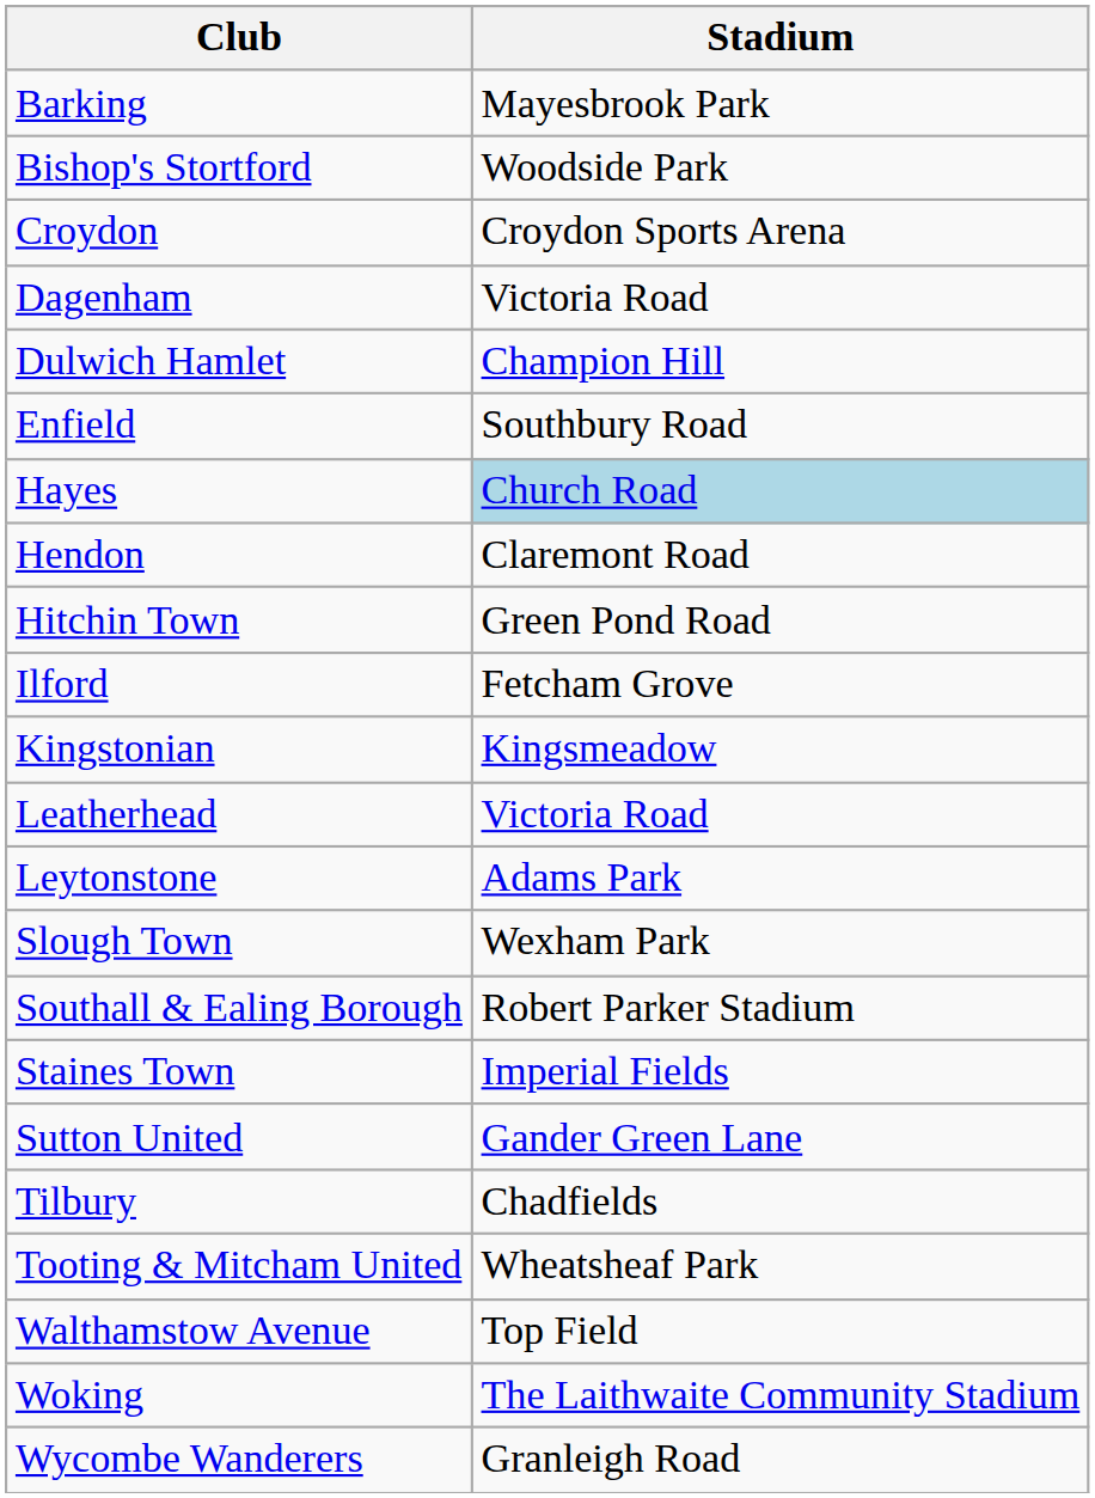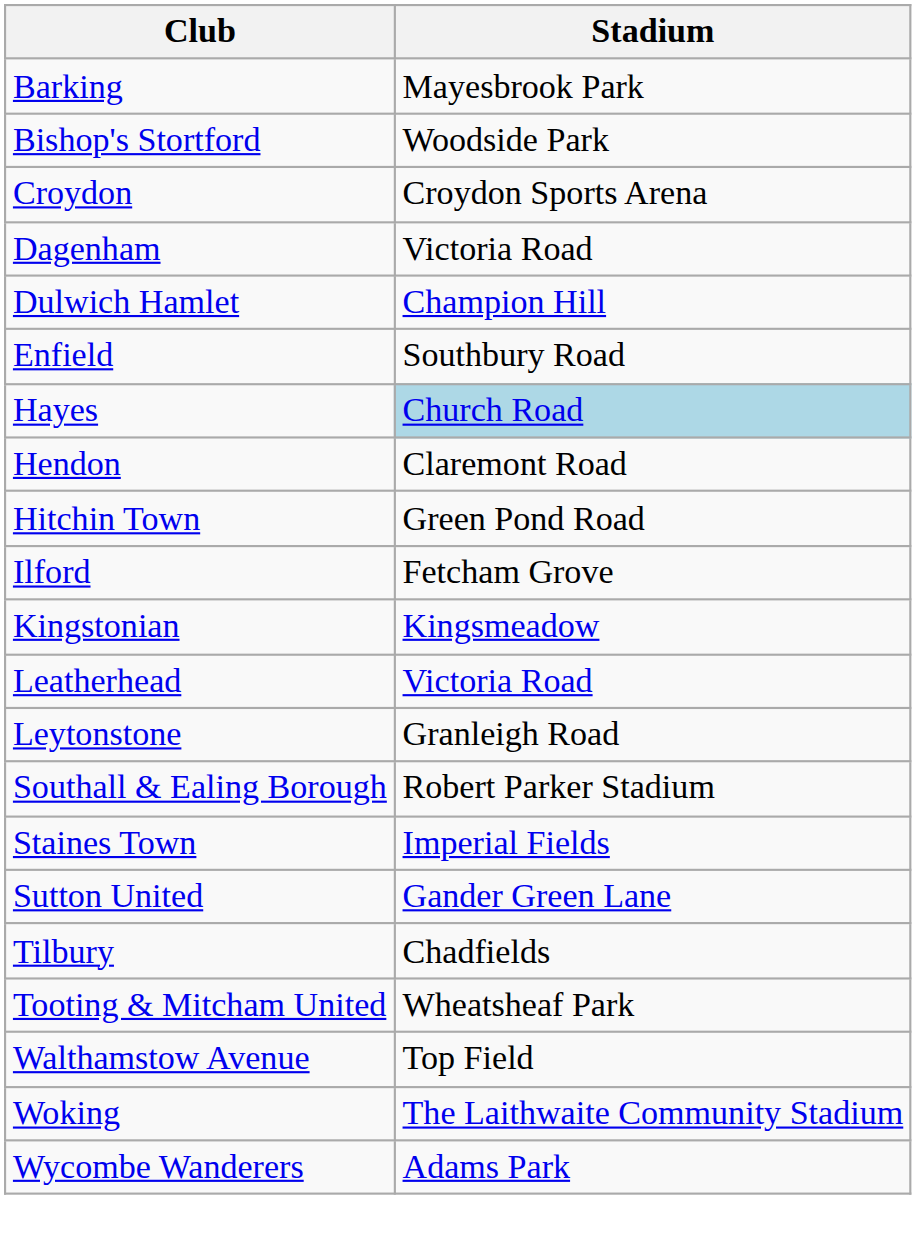Leytonstone | Stadium: Adams Park -> Granleigh Road
- row: Slough Town | Wexham Park
Wycombe Wanderers | Stadium: Granleigh Road -> Adams Park
